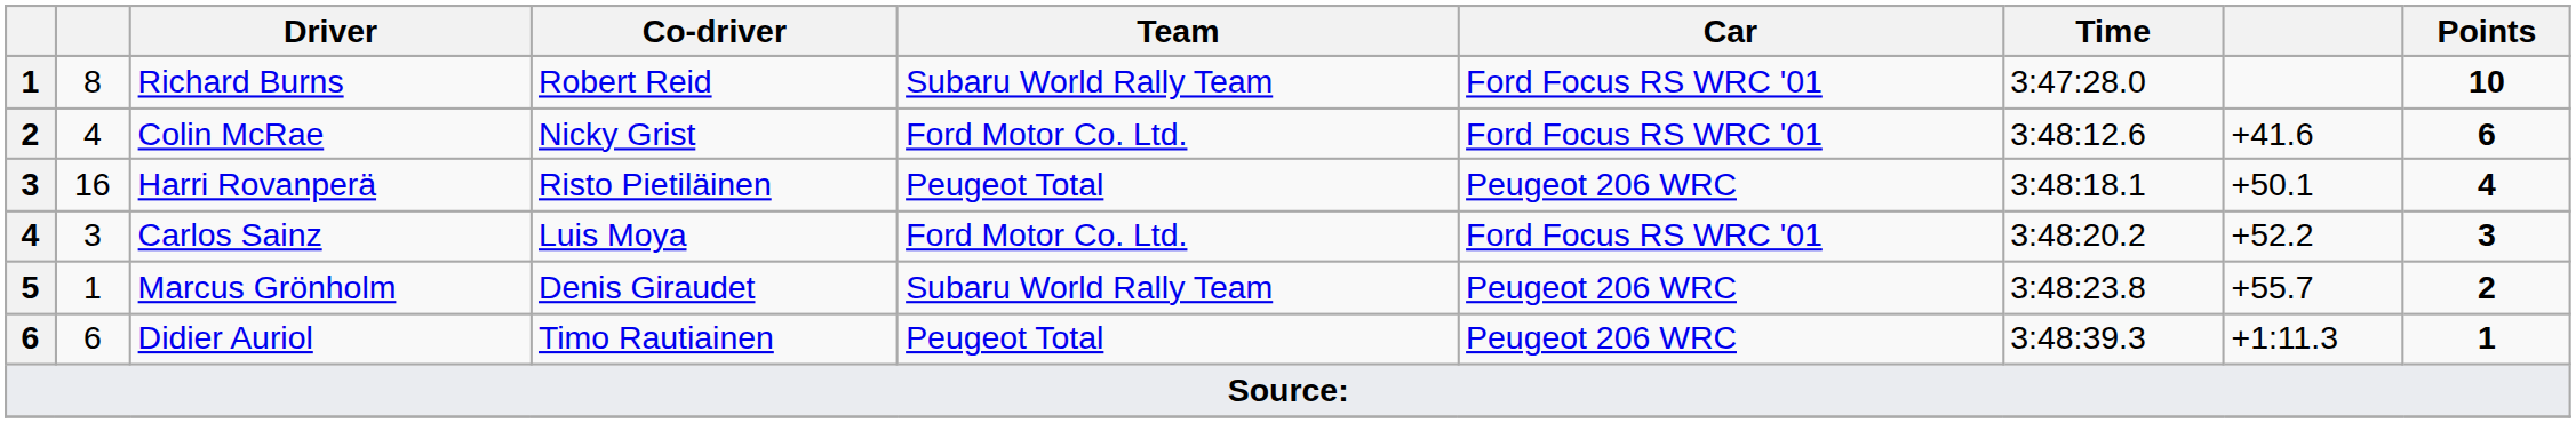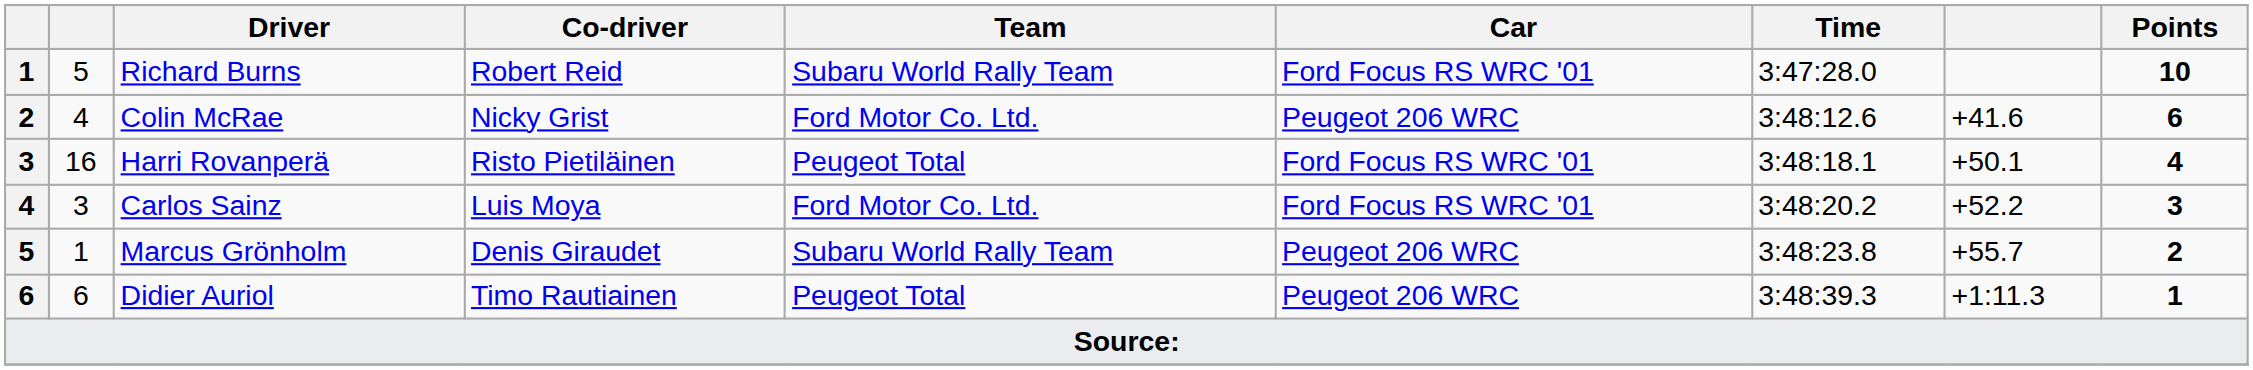Richard Burns | column 2: 8 -> 5
Colin McRae | Car: Ford Focus RS WRC '01 -> Peugeot 206 WRC
Harri Rovanperä | Car: Peugeot 206 WRC -> Ford Focus RS WRC '01
